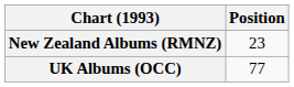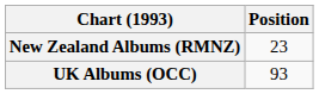UK Albums (OCC) | Position: 77 -> 93
